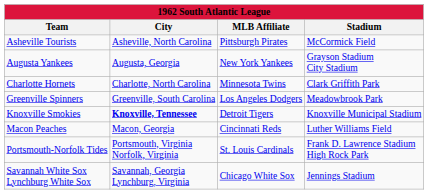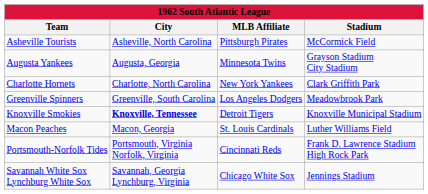Augusta Yankees | MLB Affiliate: New York Yankees -> Minnesota Twins
Charlotte Hornets | MLB Affiliate: Minnesota Twins -> New York Yankees
Macon Peaches | MLB Affiliate: Cincinnati Reds -> St. Louis Cardinals
Portsmouth-Norfolk Tides | MLB Affiliate: St. Louis Cardinals -> Cincinnati Reds
